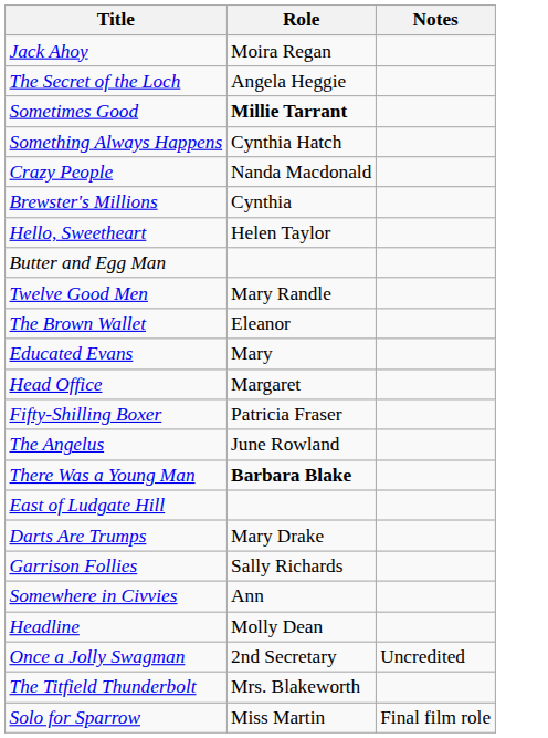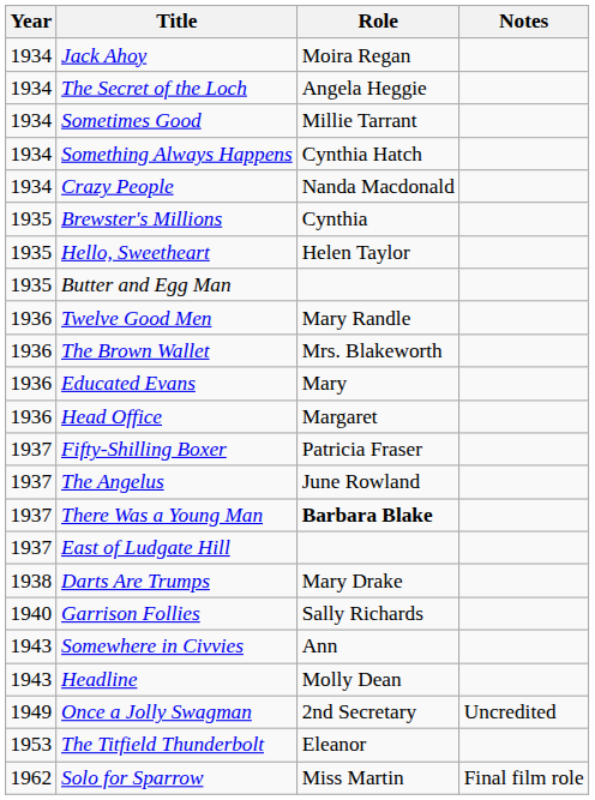+ column: Year | 1934 | 1934 | 1934 | 1934 | 1934 | 1935 | 1935 | 1935 | 1936 | 1936 | 1936 | 1936 | 1937 | 1937 | 1937 | 1937 | 1938 | 1940 | 1943 | 1943 | 1949 | 1953 | 1962
Sometimes Good | Role: bold -> normal
The Brown Wallet | Role: Eleanor -> Mrs. Blakeworth
The Titfield Thunderbolt | Role: Mrs. Blakeworth -> Eleanor
